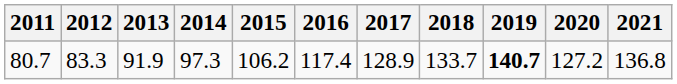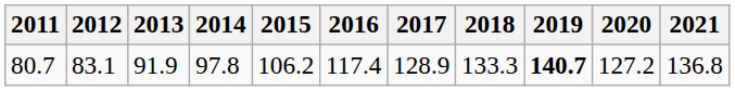80.7 | 2012: 83.3 -> 83.1
80.7 | 2014: 97.3 -> 97.8
80.7 | 2018: 133.7 -> 133.3
